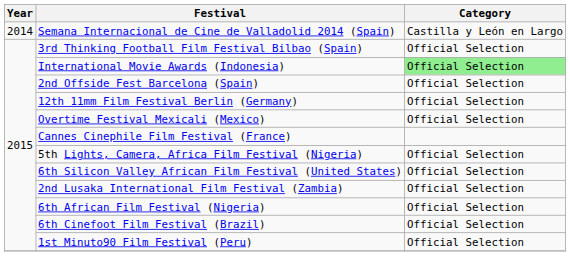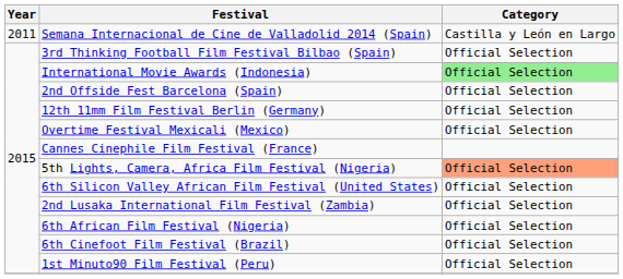Semana Internacional de Cine de Valladolid 2014 (Spain) | Year: 2014 -> 2011
5th Lights, Camera, Africa Film Festival (Nigeria) | Category: no background -> lightsalmon background
